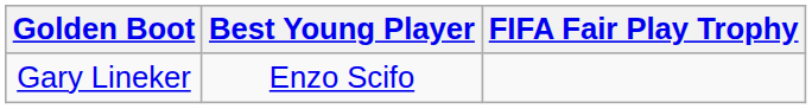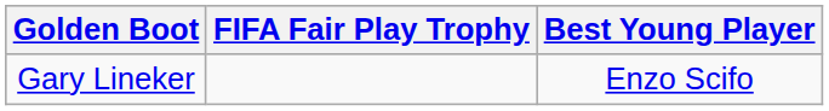columns swapped: Best Young Player <-> FIFA Fair Play Trophy
